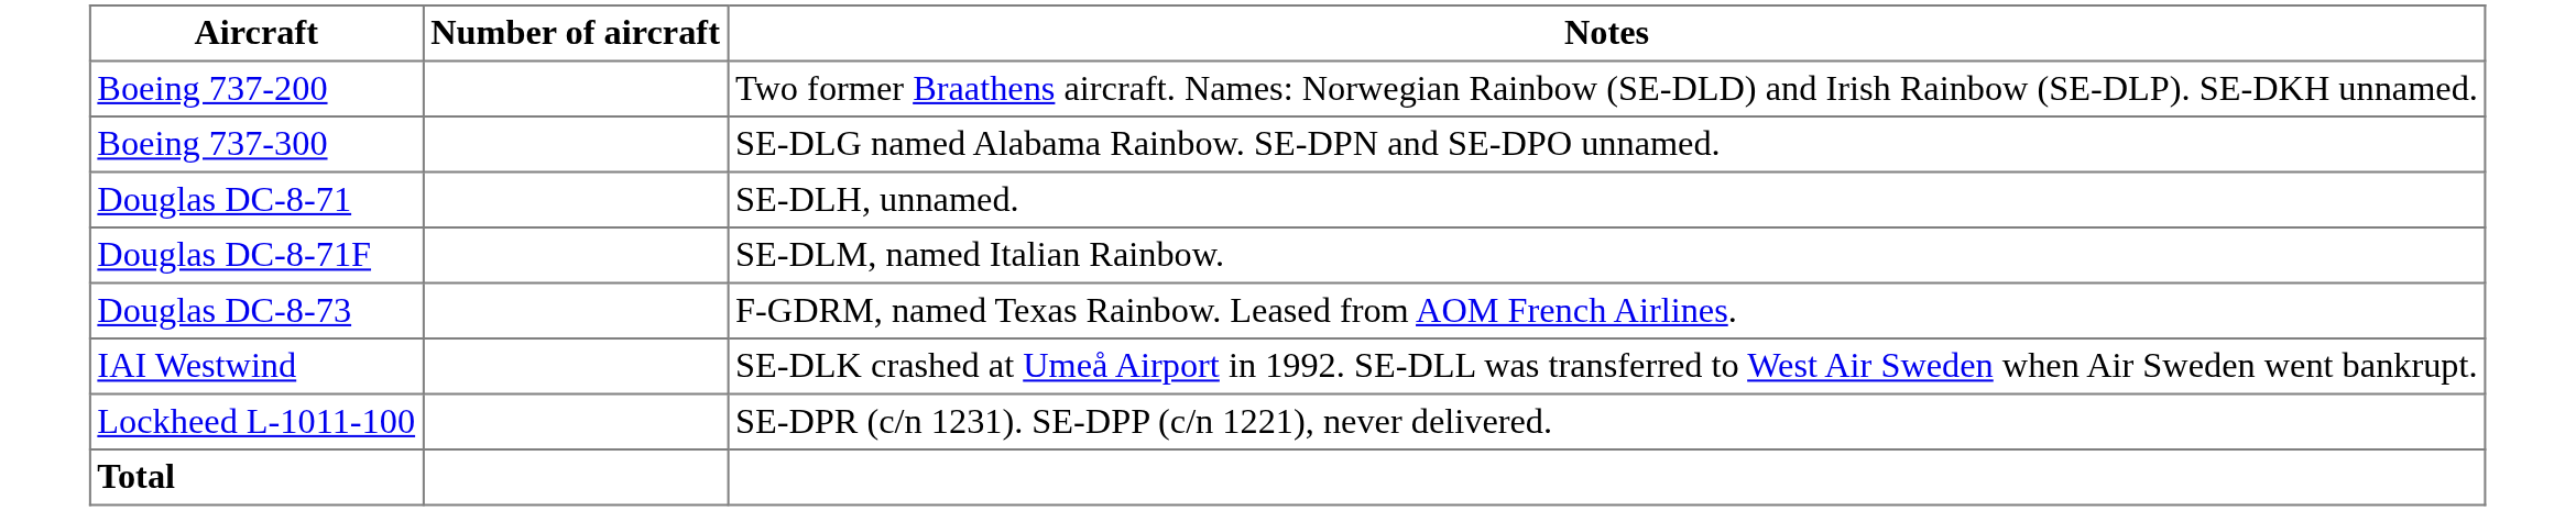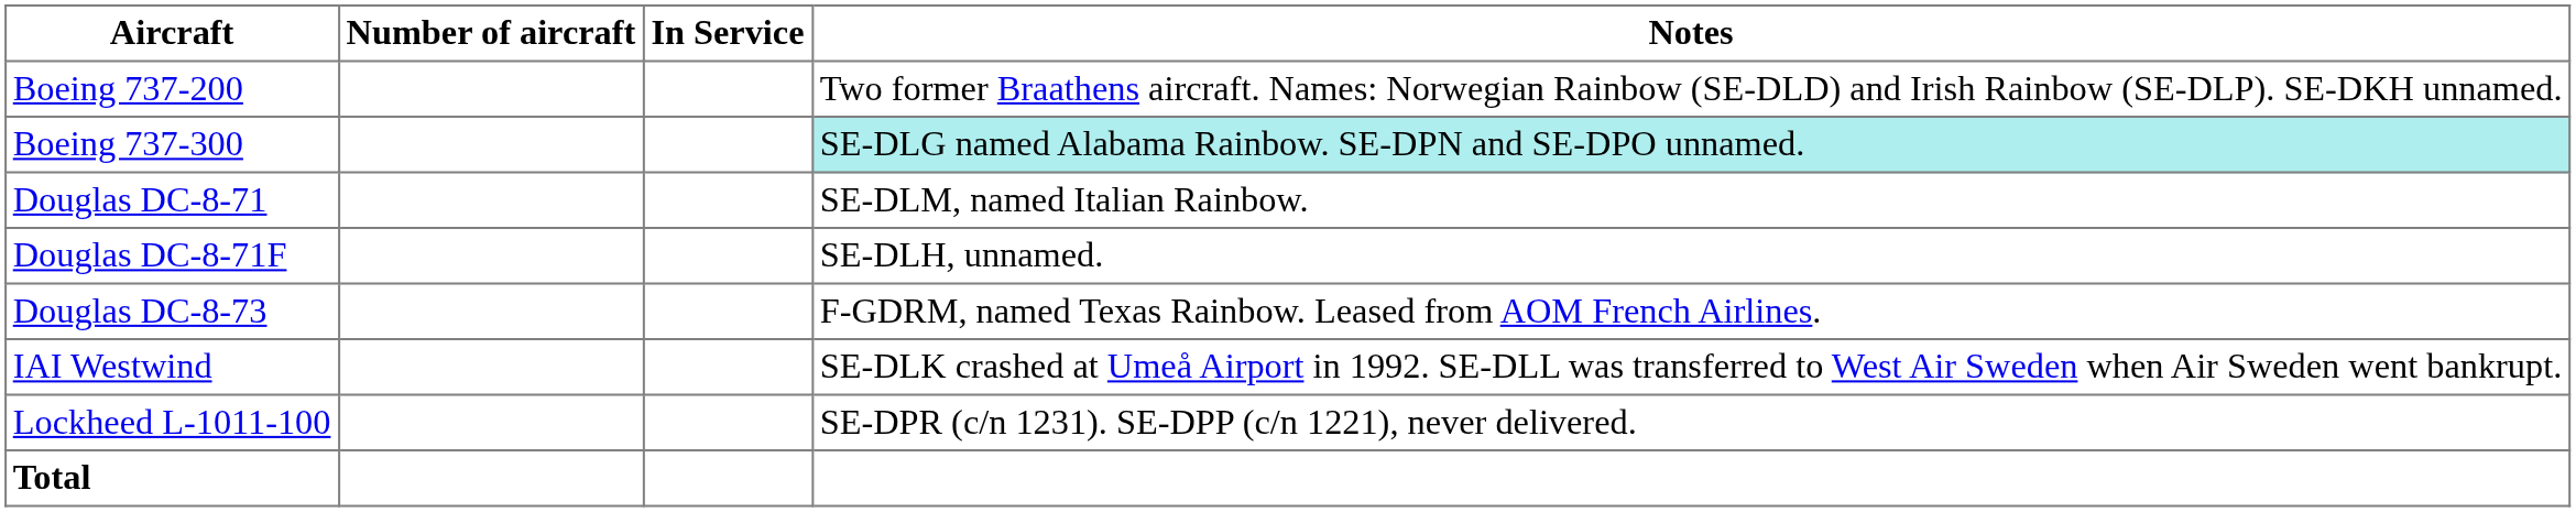+ column: In Service
Boeing 737-300 | Notes: no background -> paleturquoise background
Douglas DC-8-71 | Notes: SE-DLH, unnamed. -> SE-DLM, named Italian Rainbow.
Douglas DC-8-71F | Notes: SE-DLM, named Italian Rainbow. -> SE-DLH, unnamed.
